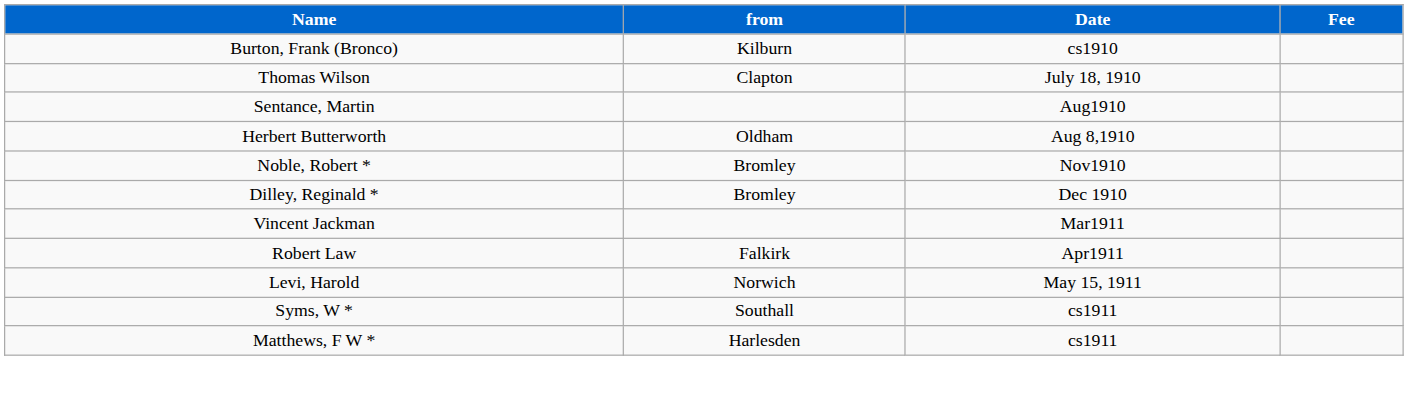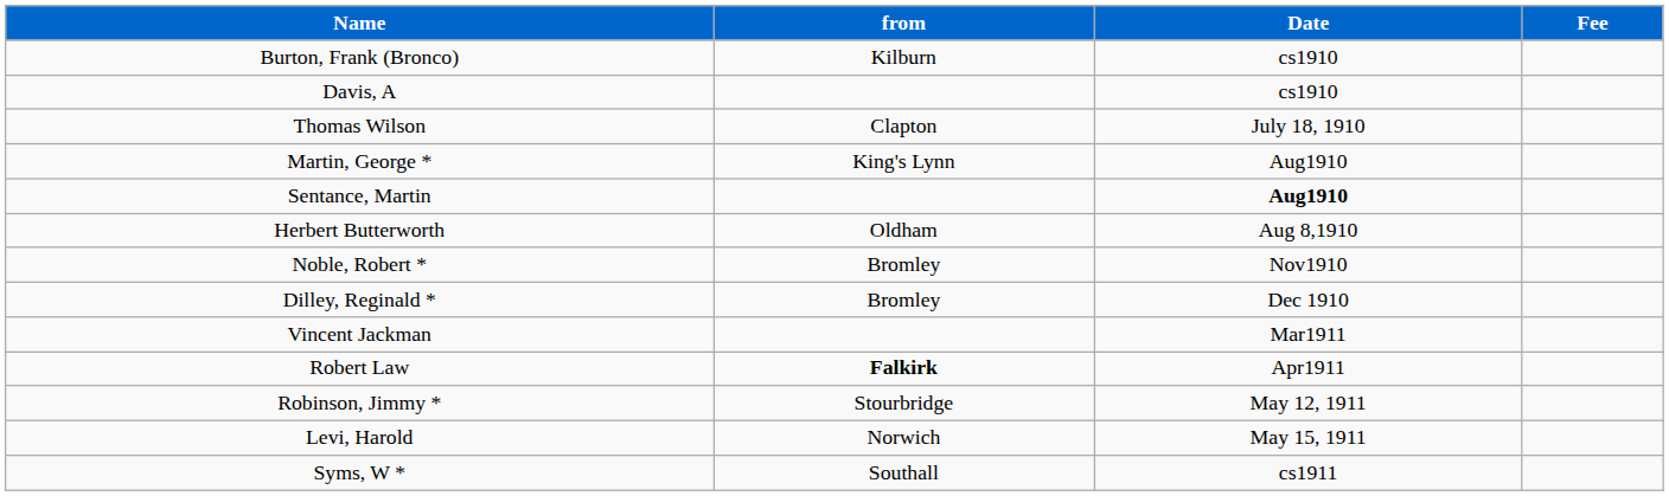+ row: Davis, A | cs1910
+ row: Martin, George * | King's Lynn | Aug1910
Sentance, Martin | Date: normal -> bold
Robert Law | from: normal -> bold
+ row: Robinson, Jimmy * | Stourbridge | May 12, 1911
- row: Matthews, F W * | Harlesden | cs1911
